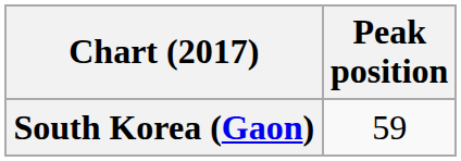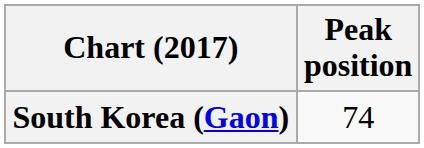South Korea (Gaon) | Peak position: 59 -> 74
